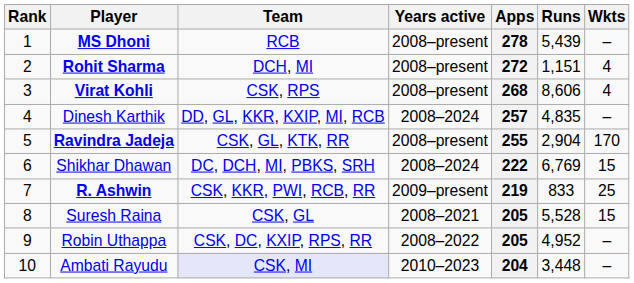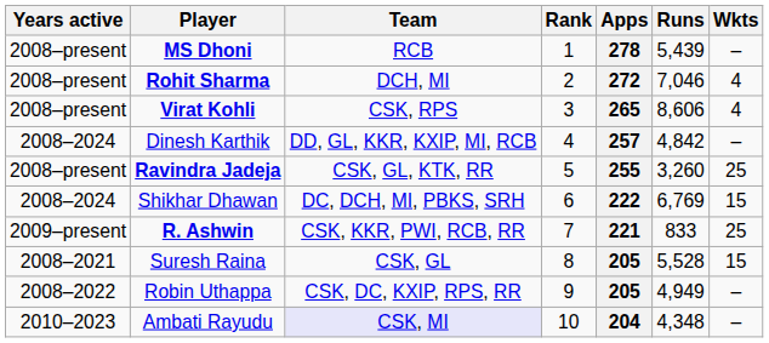columns swapped: Rank <-> Years active
Rohit Sharma | Runs: 1,151 -> 7,046
Virat Kohli | Apps: 268 -> 265
Dinesh Karthik | Runs: 4,835 -> 4,842
Ravindra Jadeja | Runs: 2,904 -> 3,260
Ravindra Jadeja | Wkts: 170 -> 25
R. Ashwin | Apps: 219 -> 221
Robin Uthappa | Runs: 4,952 -> 4,949
Ambati Rayudu | Runs: 3,448 -> 4,348
